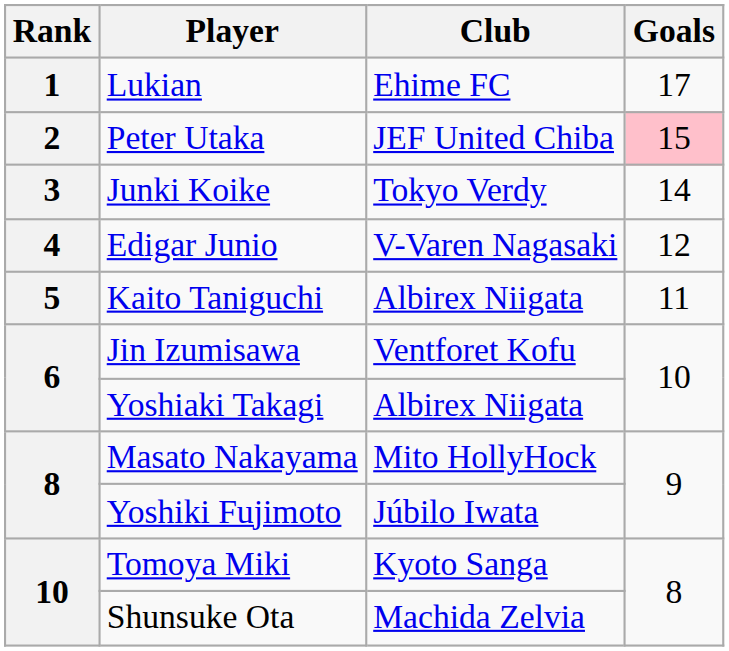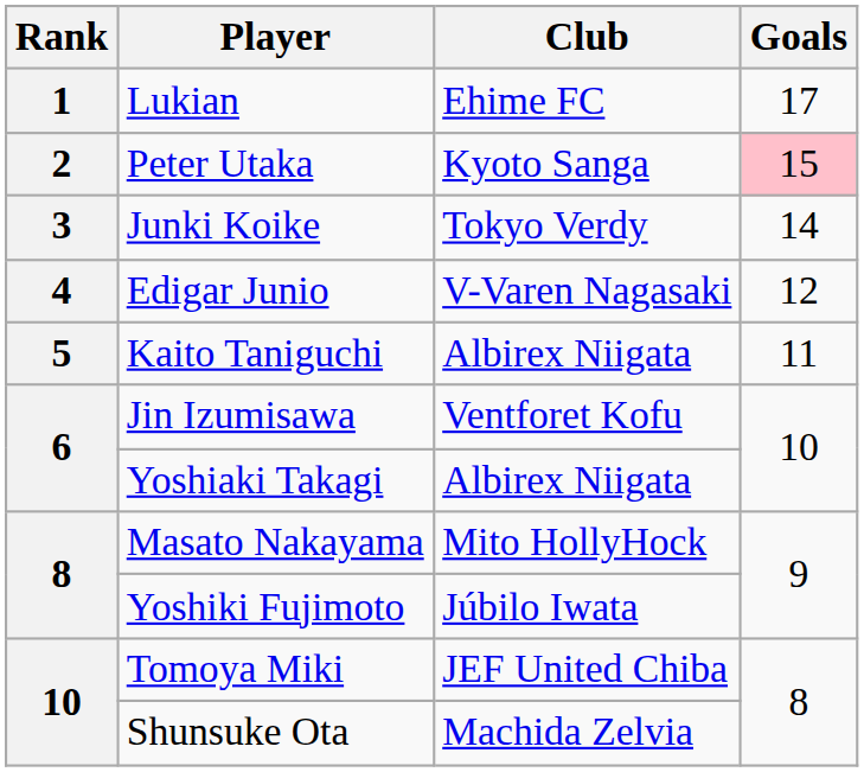Peter Utaka | Club: JEF United Chiba -> Kyoto Sanga
Tomoya Miki | Club: Kyoto Sanga -> JEF United Chiba
